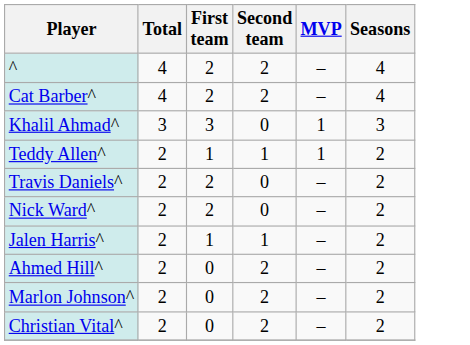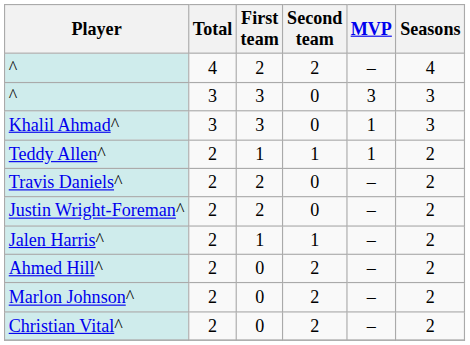- row: Cat Barber^ | 4 | 2 | 2 | – | 4
+ row: ^ | 3 | 3 | 0 | 3 | 3
- row: Nick Ward^ | 2 | 2 | 0 | – | 2
+ row: Justin Wright-Foreman^ | 2 | 2 | 0 | – | 2
